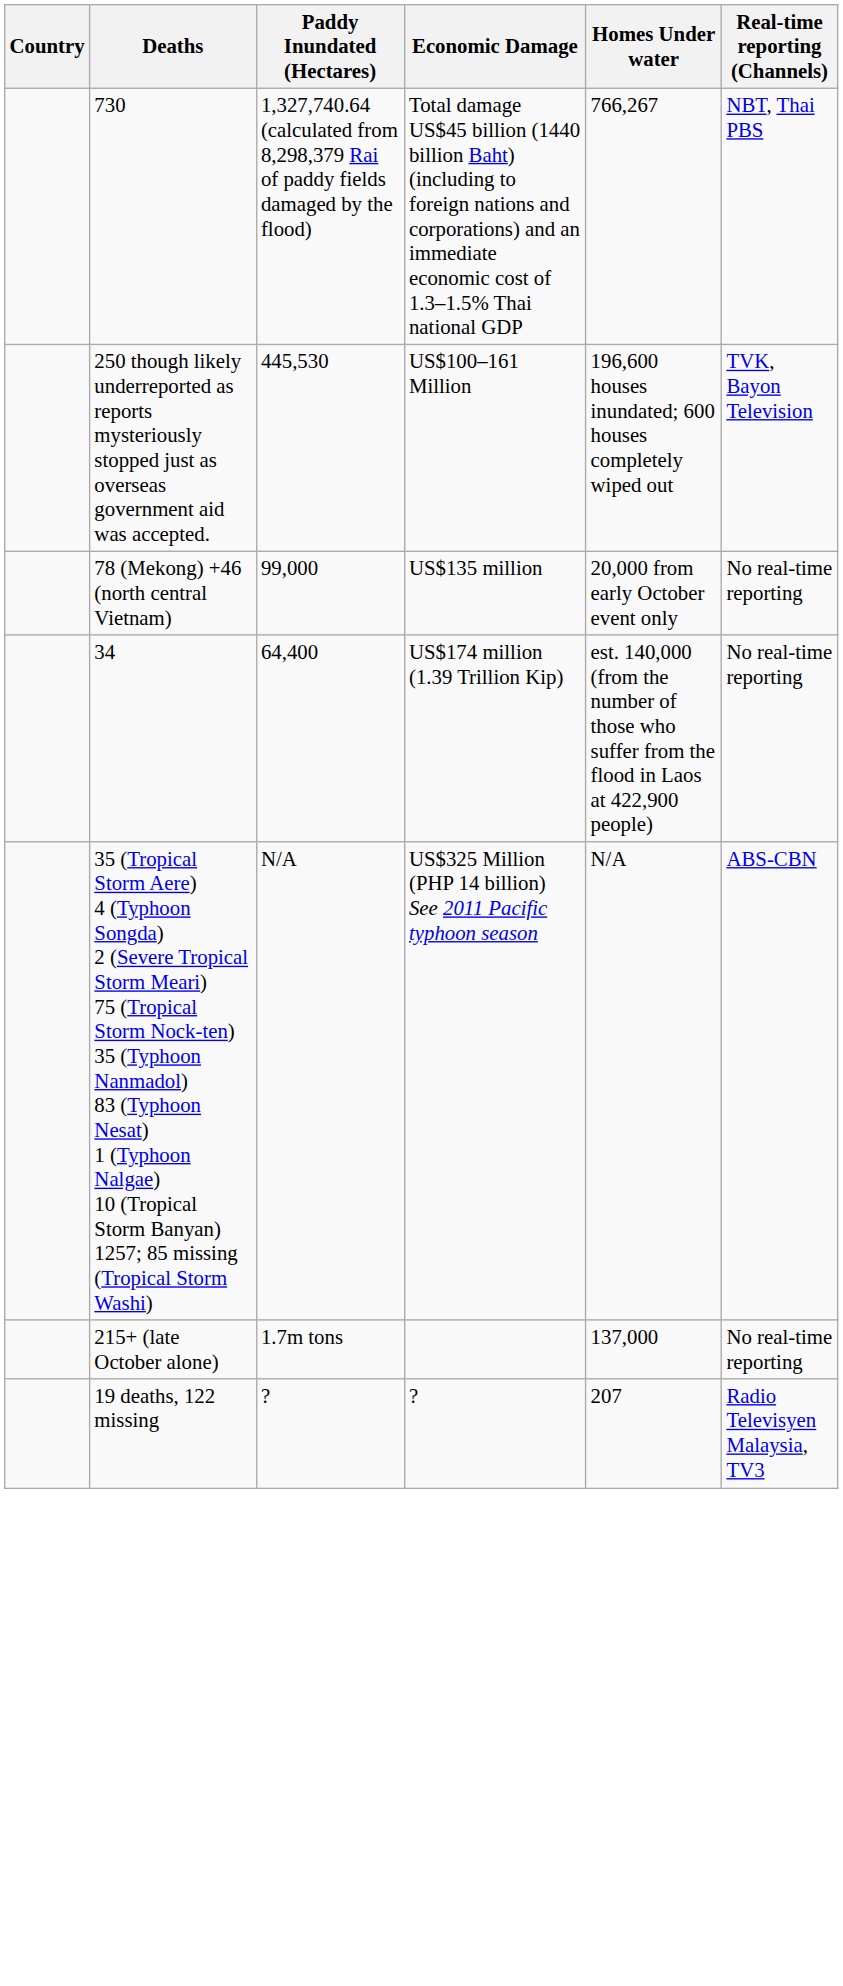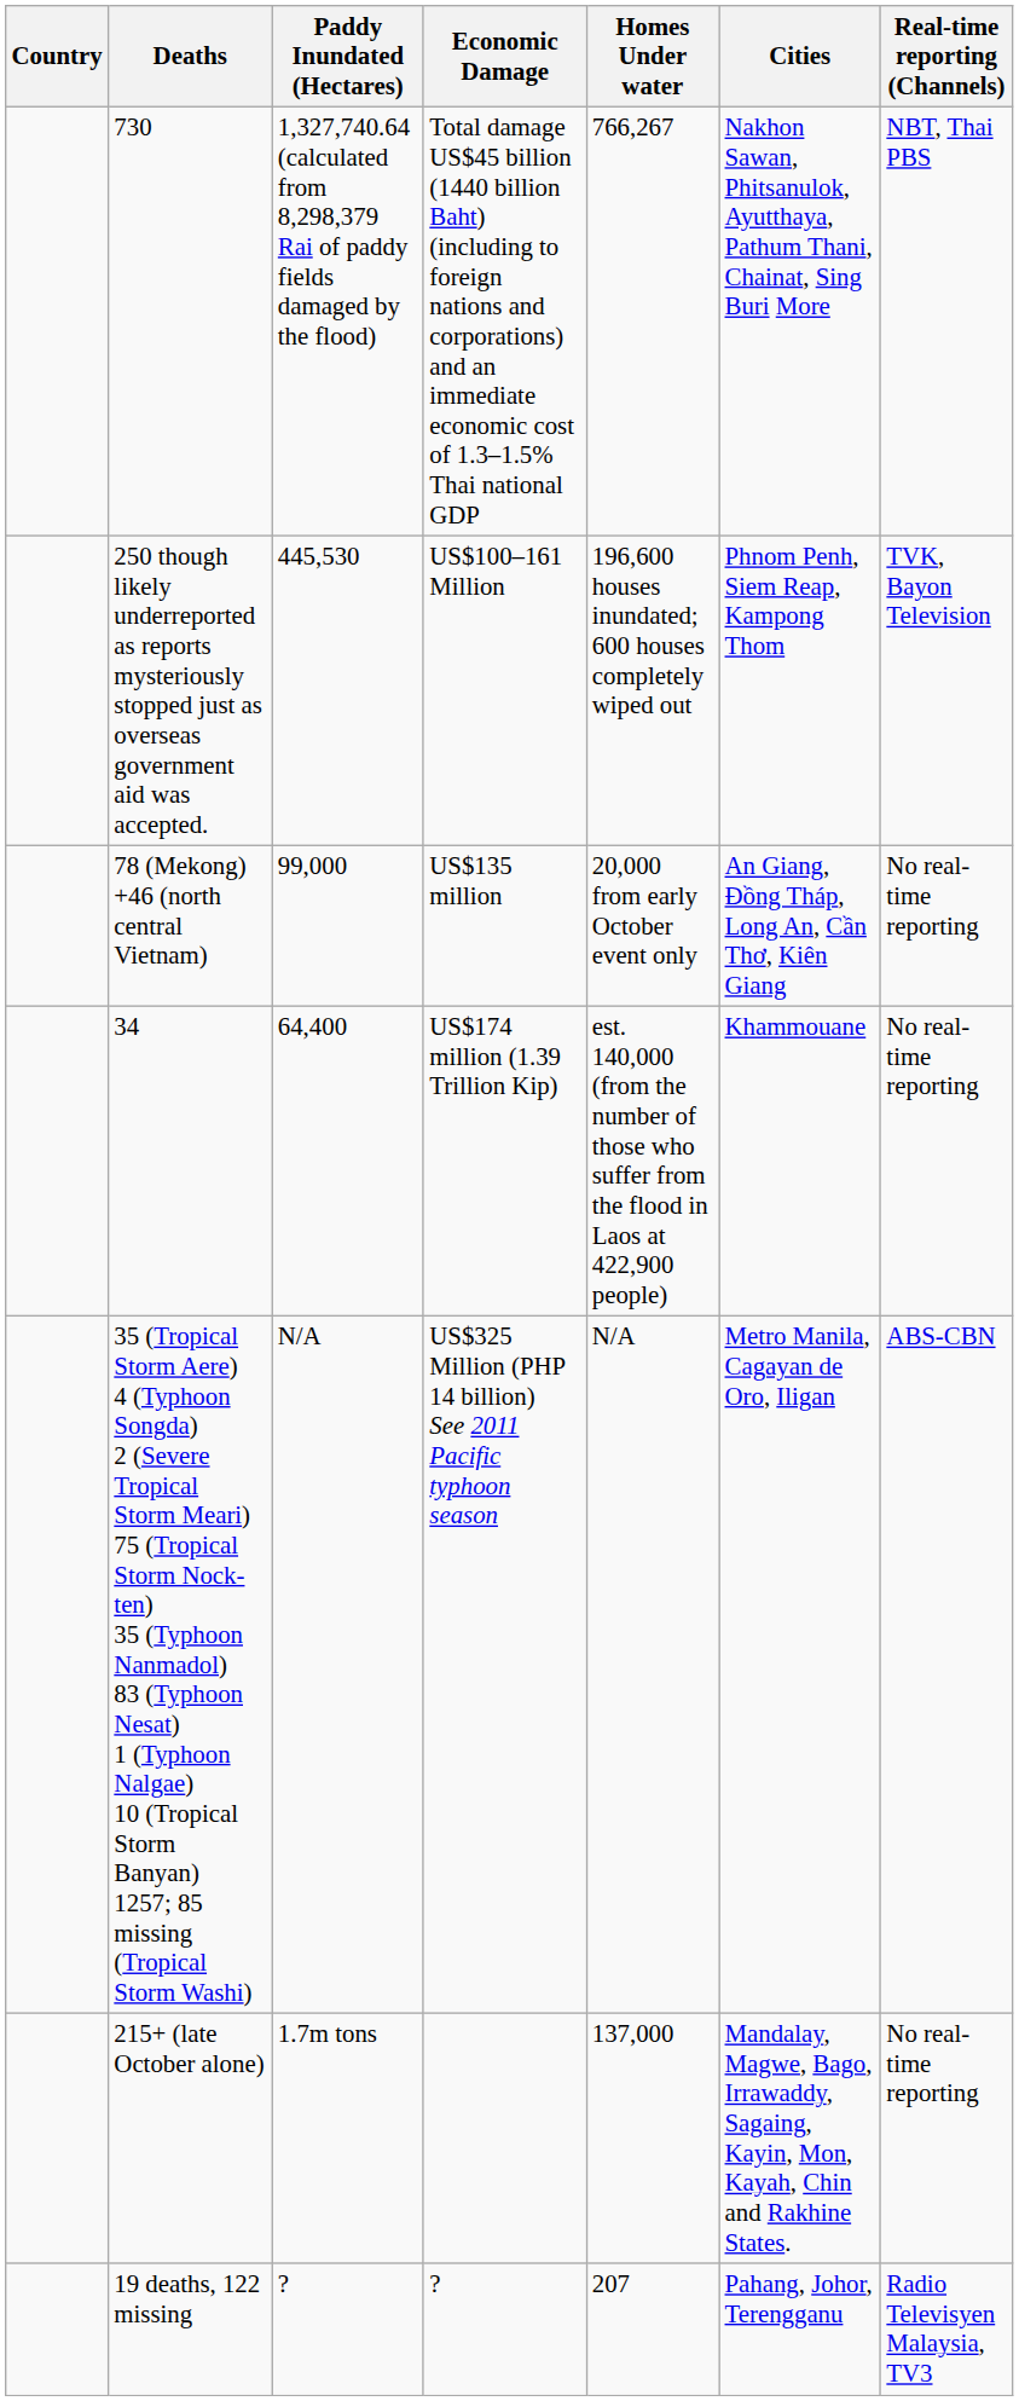+ column: Cities | Nakhon Sawan, Phitsanulok, Ayutthaya, Pathum Thani, Chainat, Sing Buri More | Phnom Penh, Siem Reap, Kampong Thom | An Giang, Đồng Tháp, Long An, Cần Thơ, Kiên Giang | Khammouane | Metro Manila, Cagayan de Oro, Iligan | Mandalay, Magwe, Bago, Irrawaddy, Sagaing, Kayin, Mon, Kayah, Chin and Rakhine States. | Pahang, Johor, Terengganu
